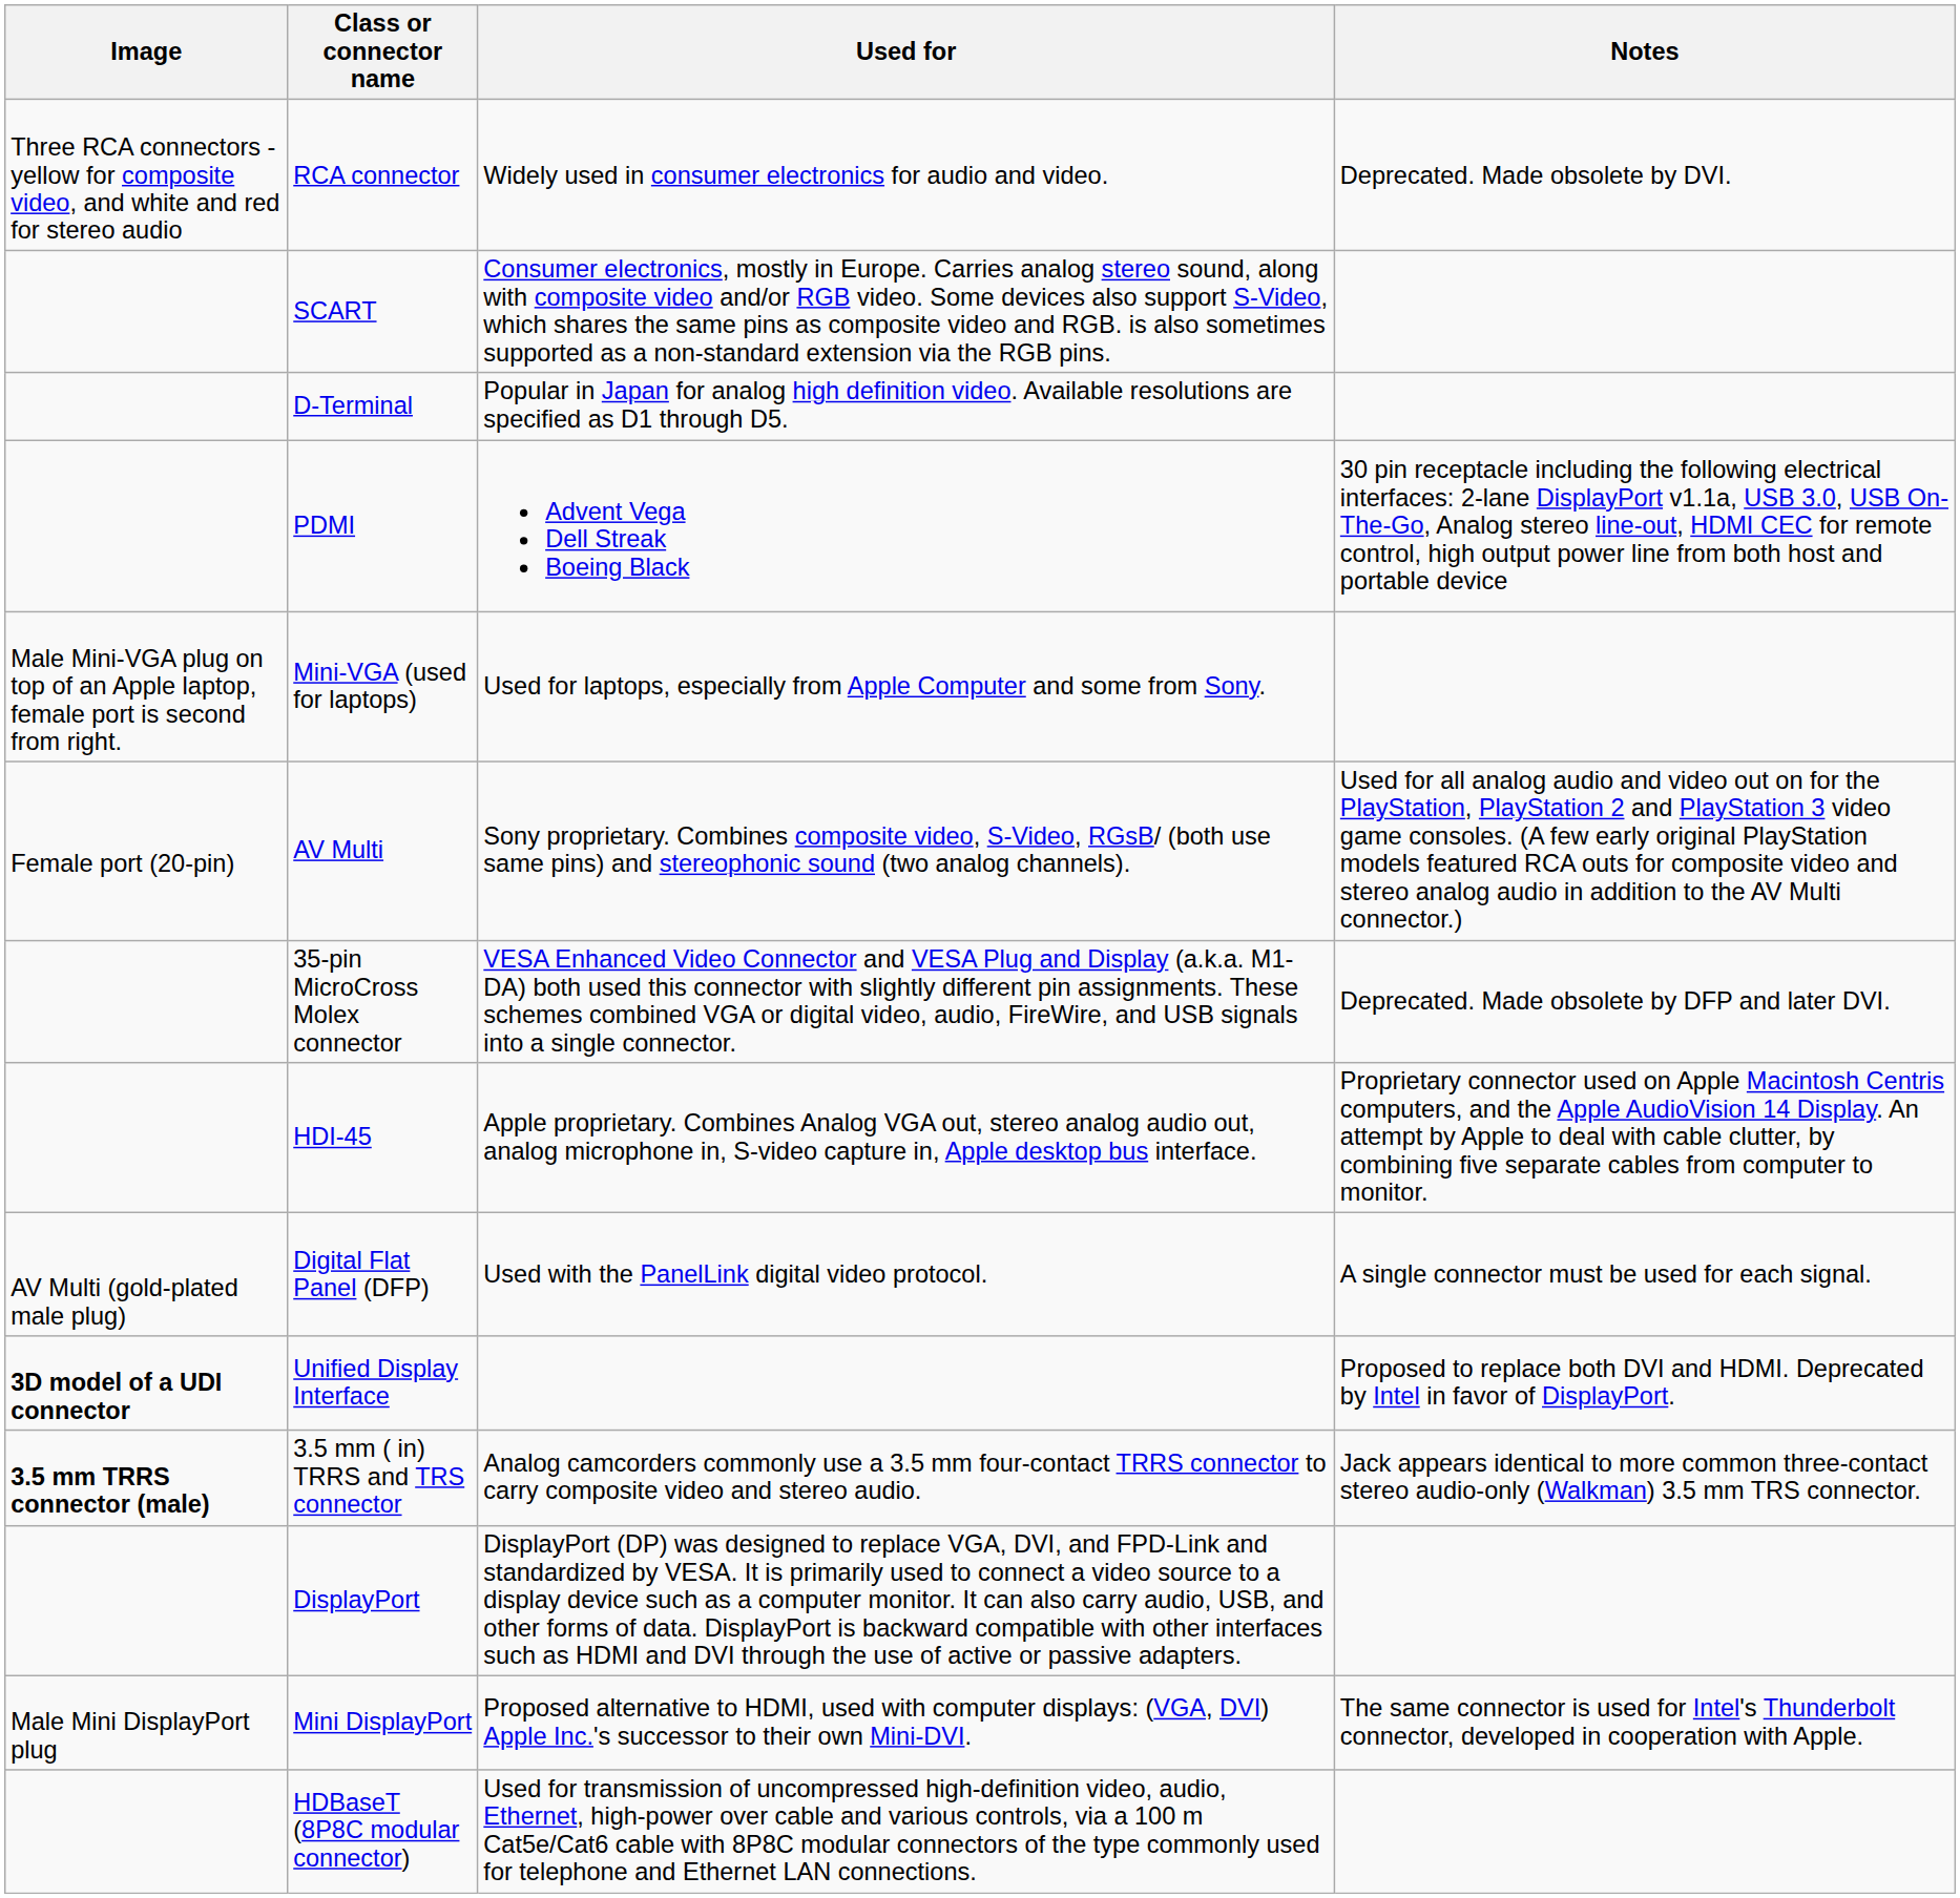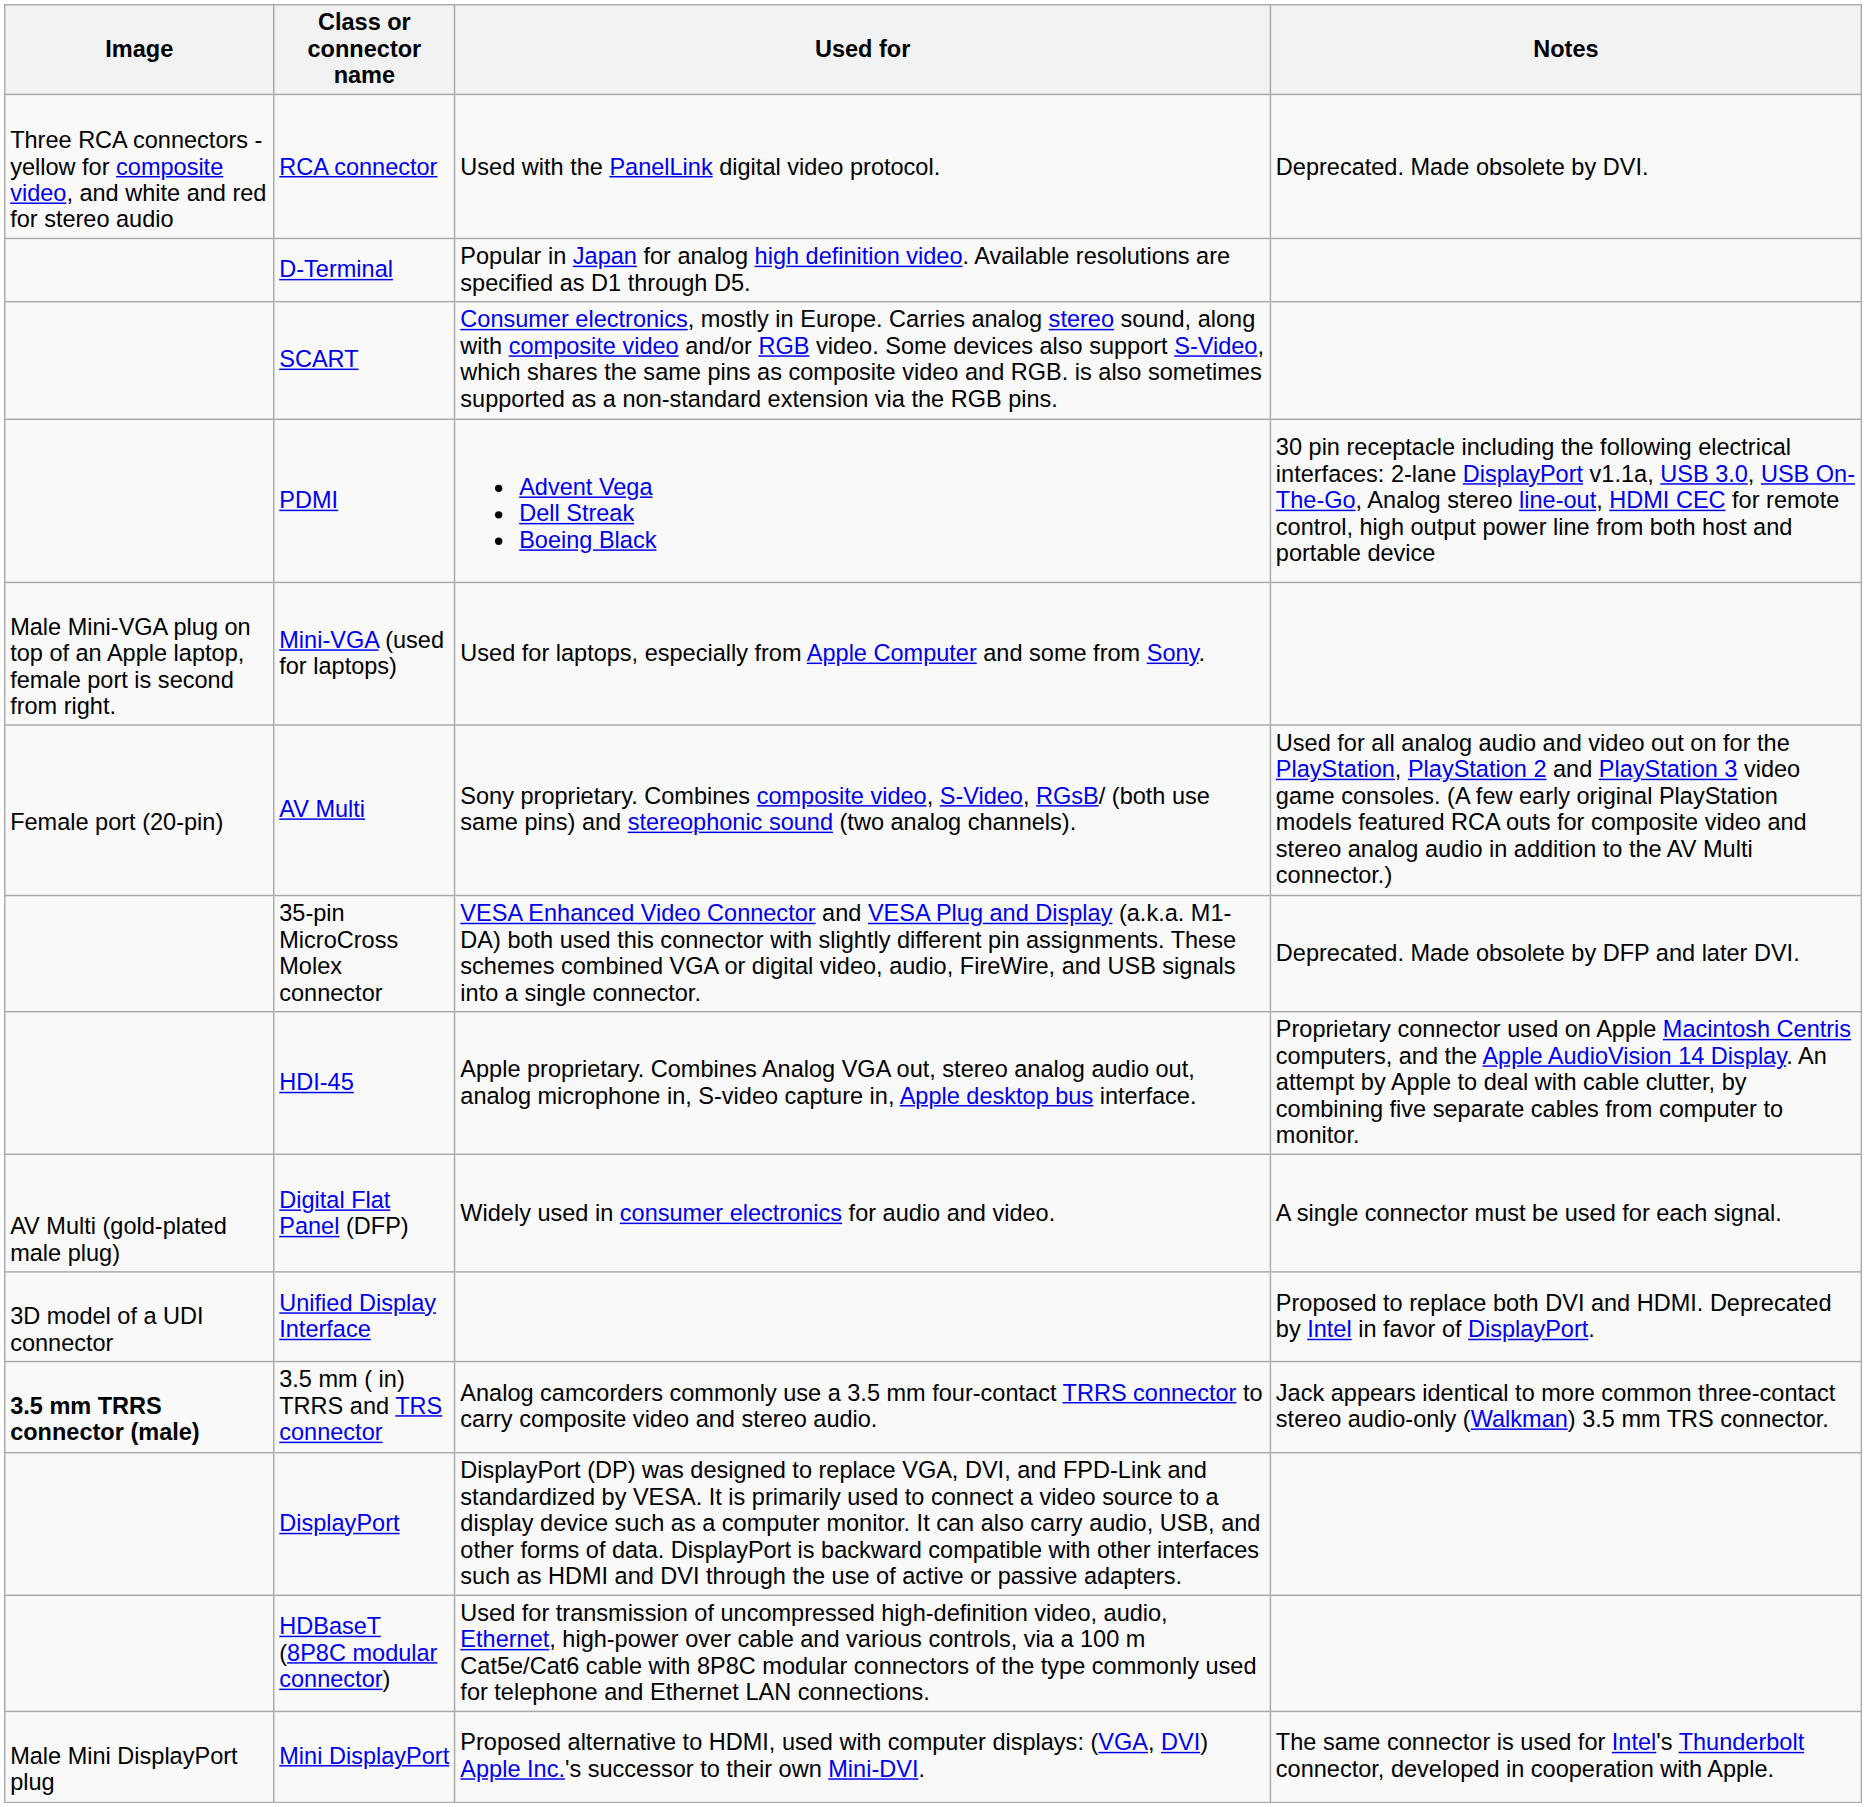RCA connector | Used for: Widely used in consumer electronics for audio and video. -> Used with the PanelLink digital video protocol.
rows swapped: SCART <-> D-Terminal
Digital Flat Panel (DFP) | Used for: Used with the PanelLink digital video protocol. -> Widely used in consumer electronics for audio and video.
Unified Display Interface | Image: bold -> normal
rows swapped: Mini DisplayPort <-> HDBaseT (8P8C modular connector)
